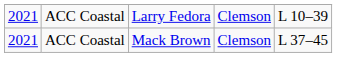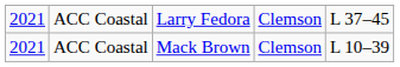Larry Fedora | column 5: L 10–39 -> L 37–45
Mack Brown | column 5: L 37–45 -> L 10–39
